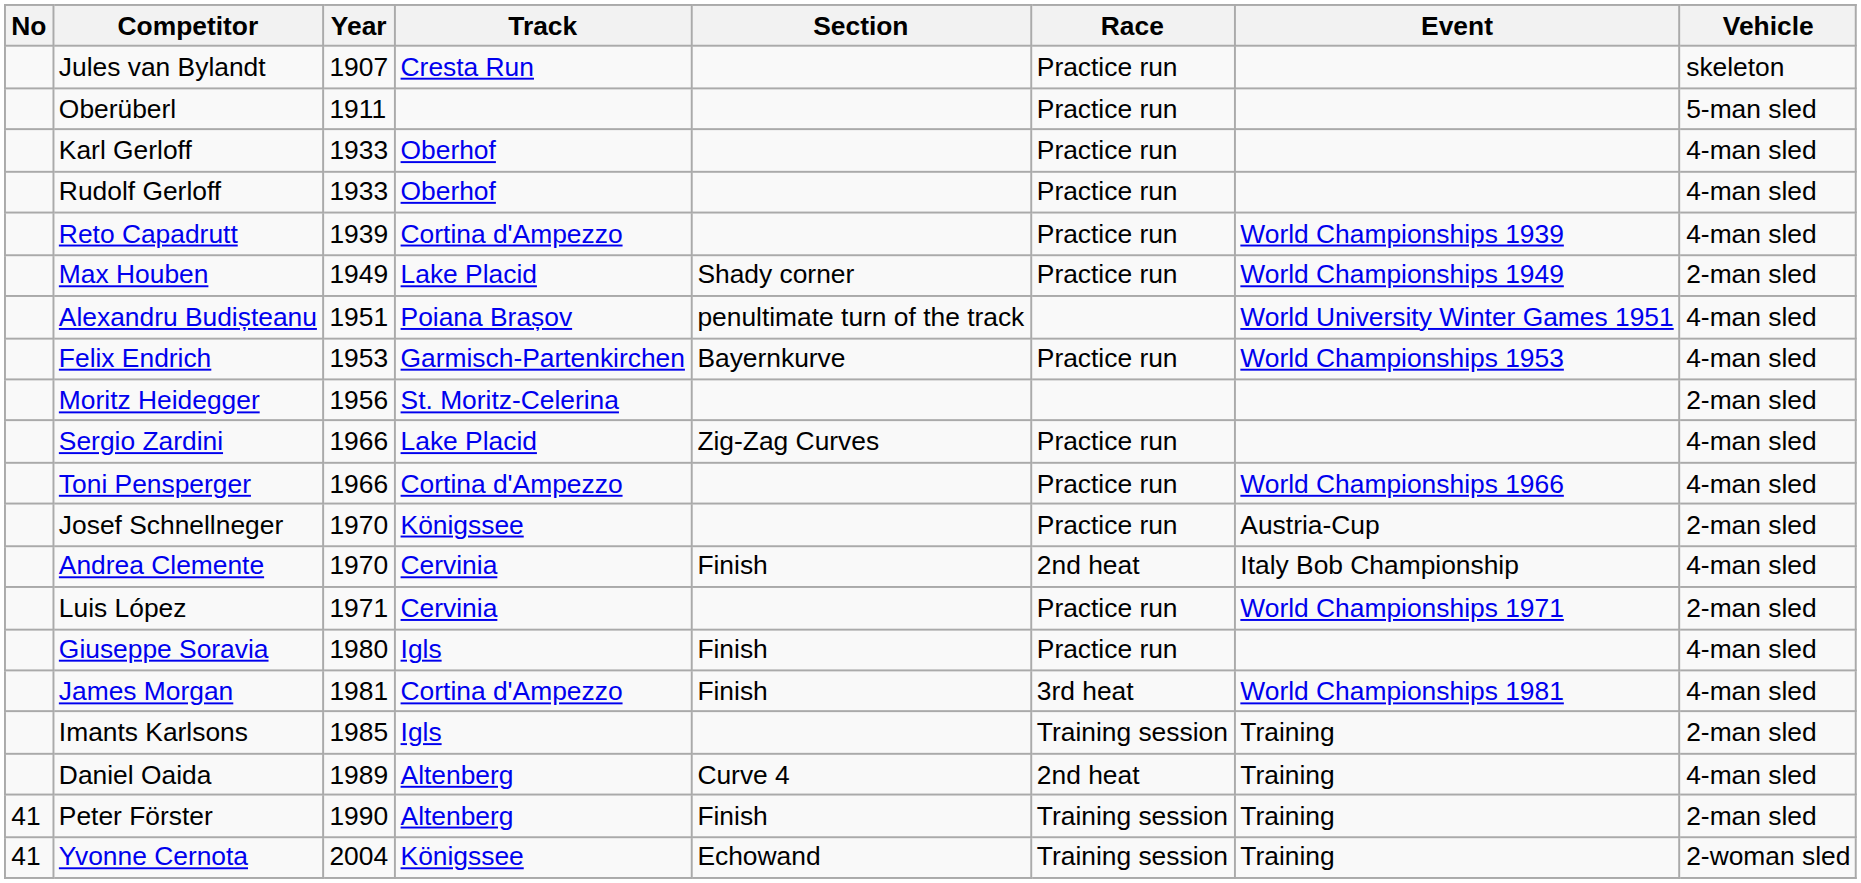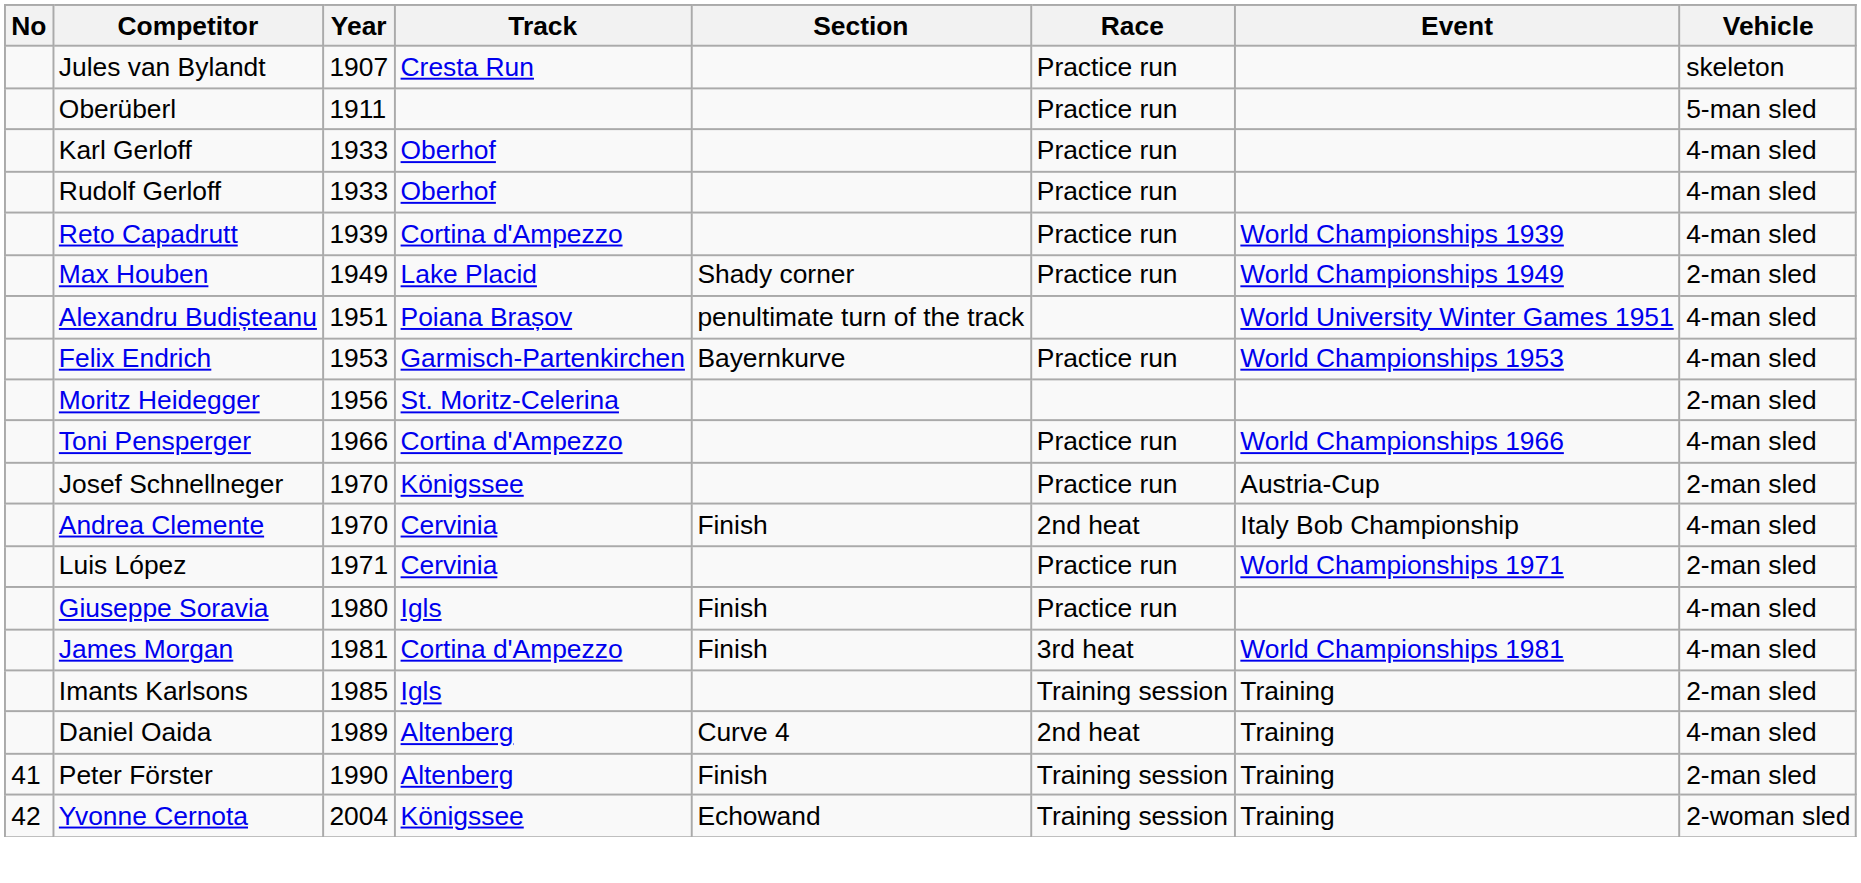- row: Sergio Zardini | 1966 | Lake Placid | Zig-Zag Curves | Practice run | 4-man sled
Yvonne Cernota | No: 41 -> 42
